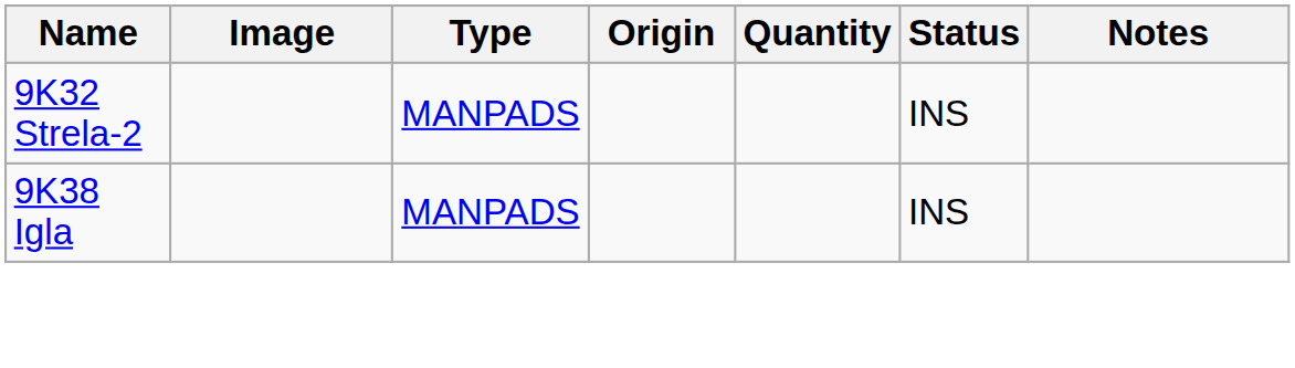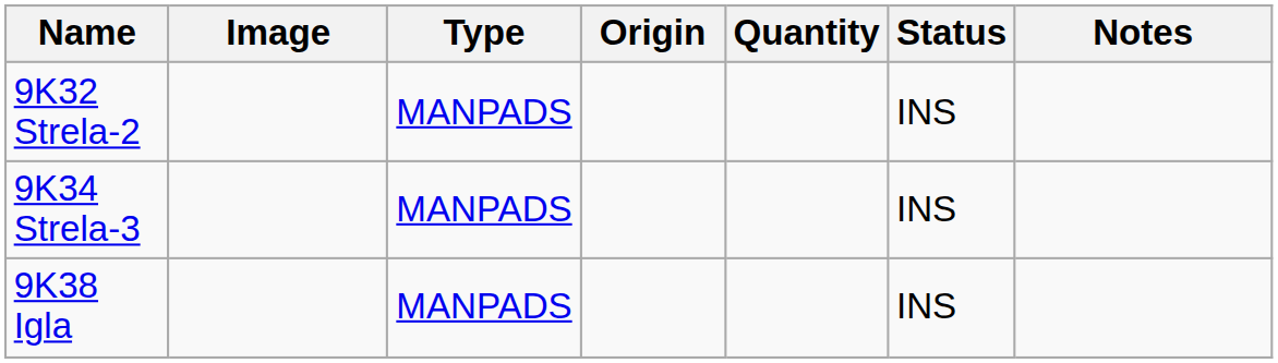+ row: 9K34 Strela-3 | MANPADS | INS
